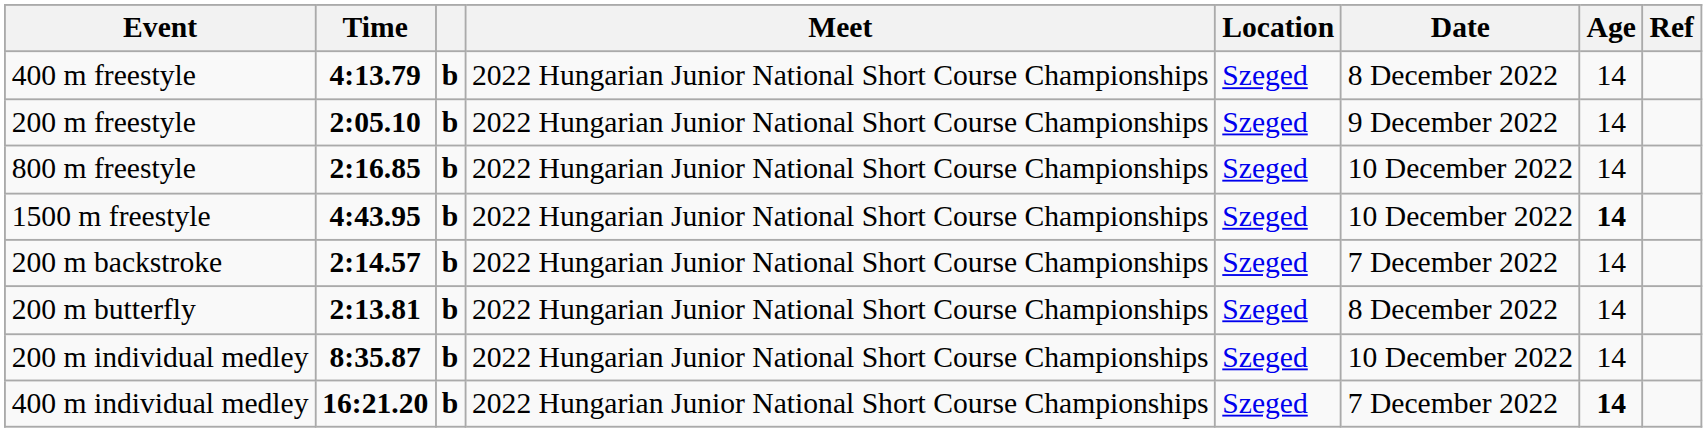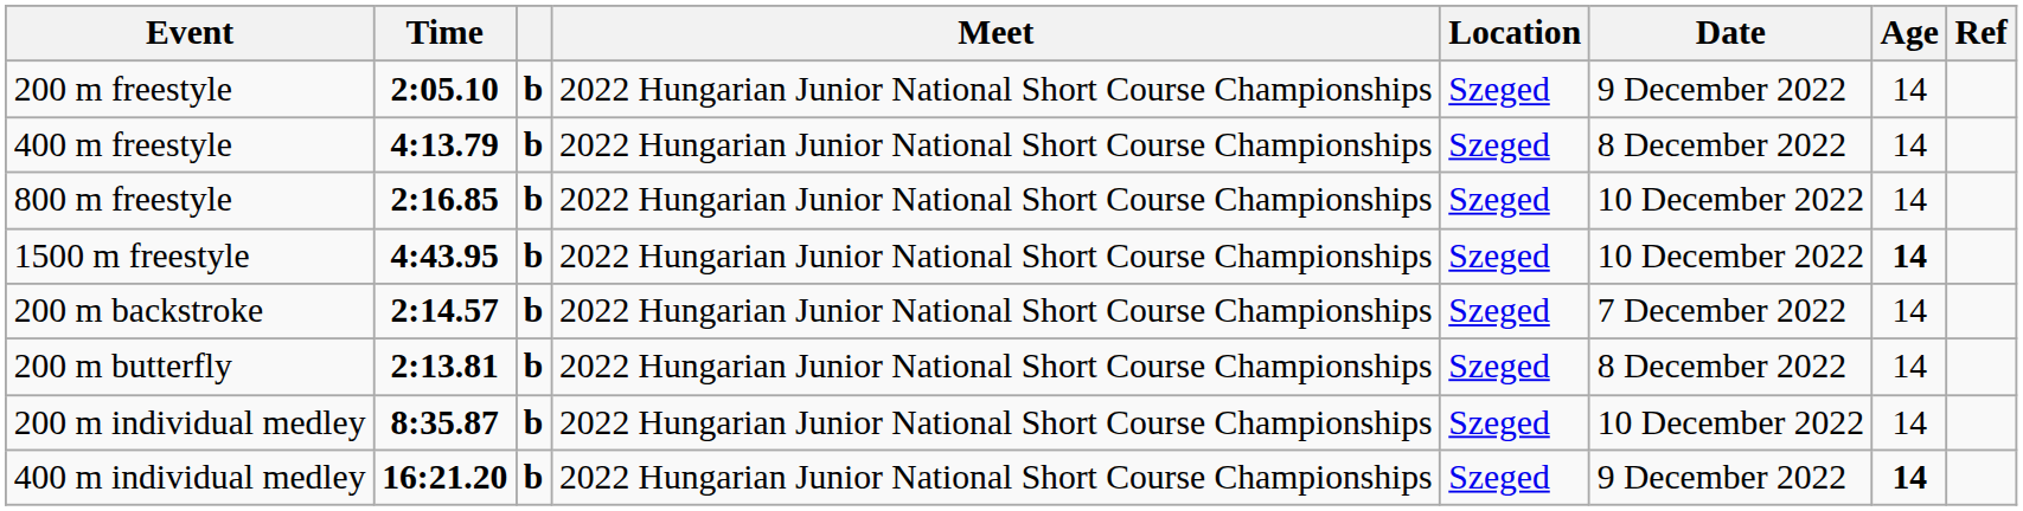rows swapped: 200 m freestyle <-> 400 m freestyle
400 m individual medley | Date: 7 December 2022 -> 9 December 2022
